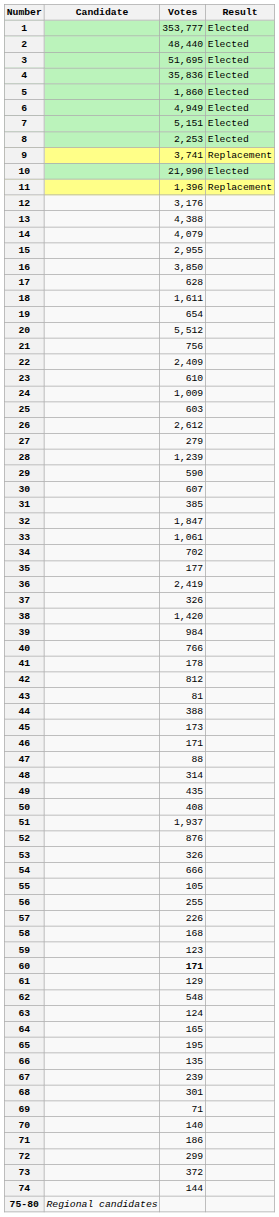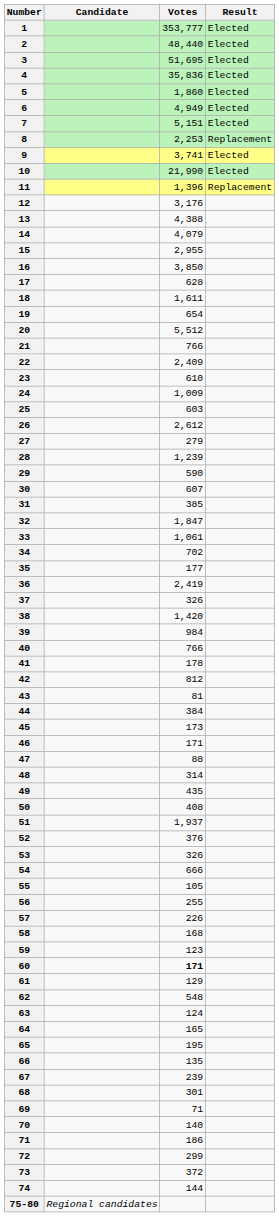8 | Result: Elected -> Replacement
9 | Result: Replacement -> Elected
21 | Votes: 756 -> 766
44 | Votes: 388 -> 384
52 | Votes: 876 -> 376
